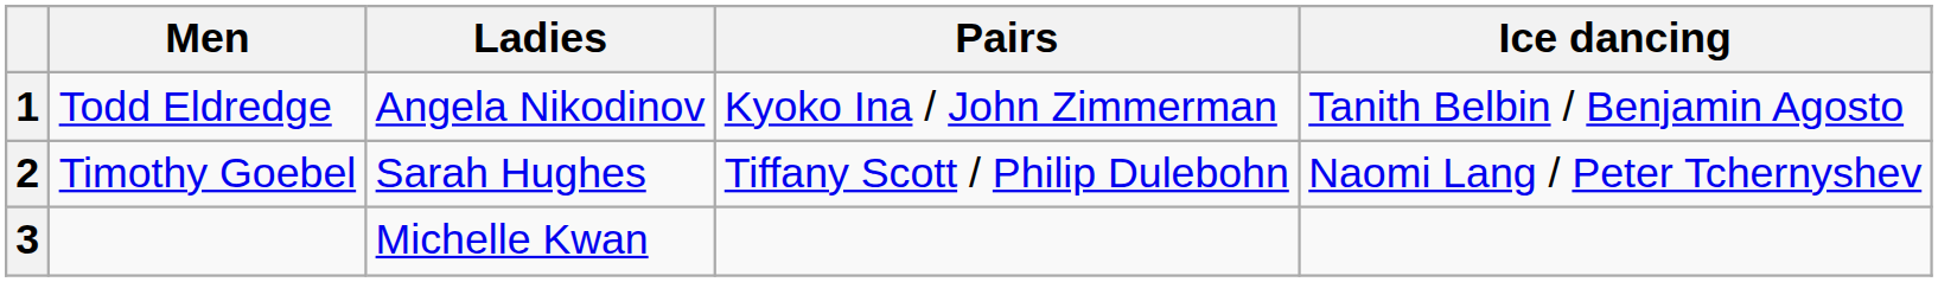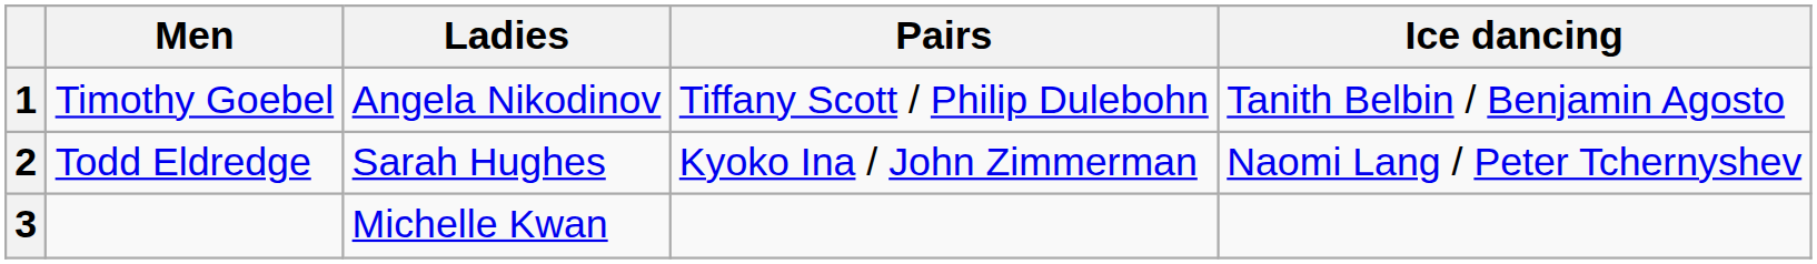1 | Men: Todd Eldredge -> Timothy Goebel
1 | Pairs: Kyoko Ina / John Zimmerman -> Tiffany Scott / Philip Dulebohn
2 | Men: Timothy Goebel -> Todd Eldredge
2 | Pairs: Tiffany Scott / Philip Dulebohn -> Kyoko Ina / John Zimmerman
